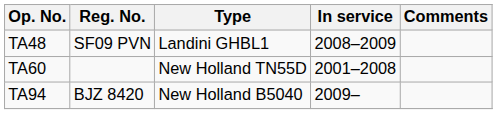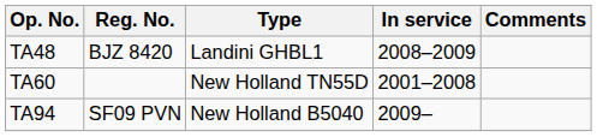TA48 | Reg. No.: SF09 PVN -> BJZ 8420
TA94 | Reg. No.: BJZ 8420 -> SF09 PVN
